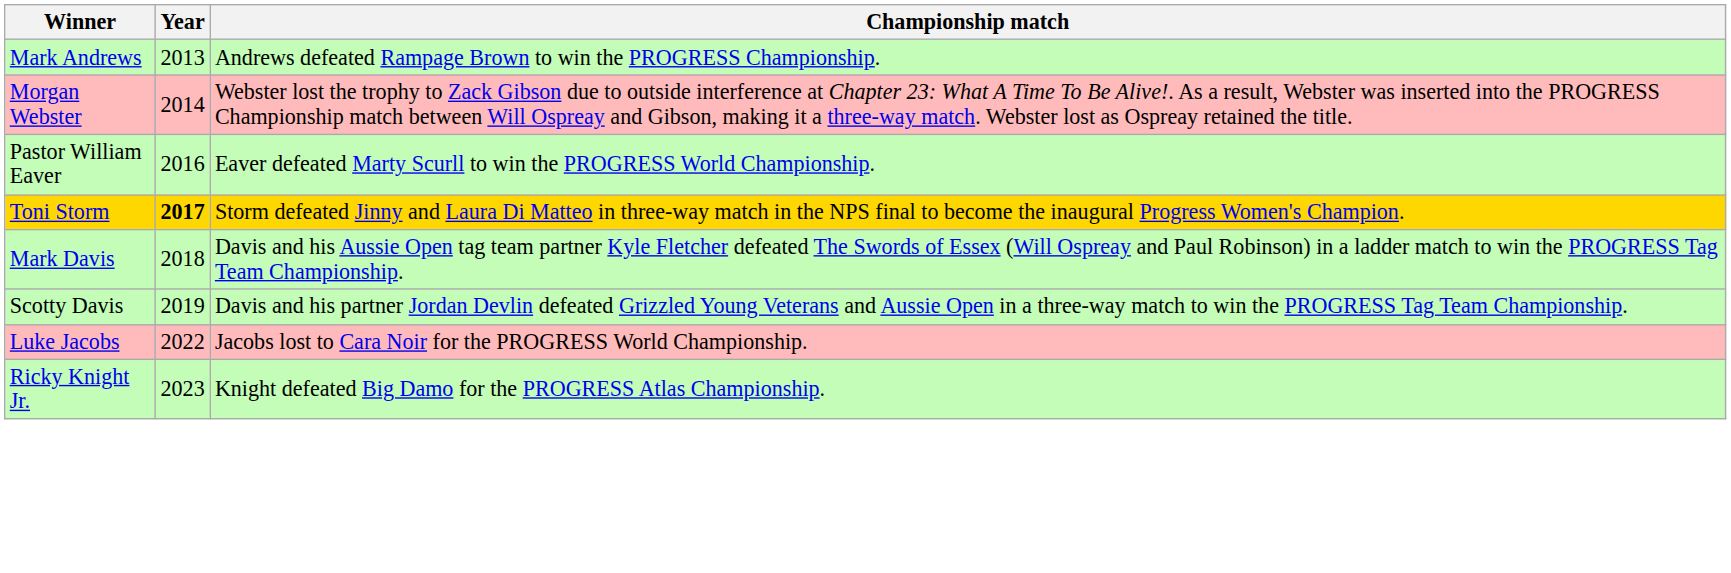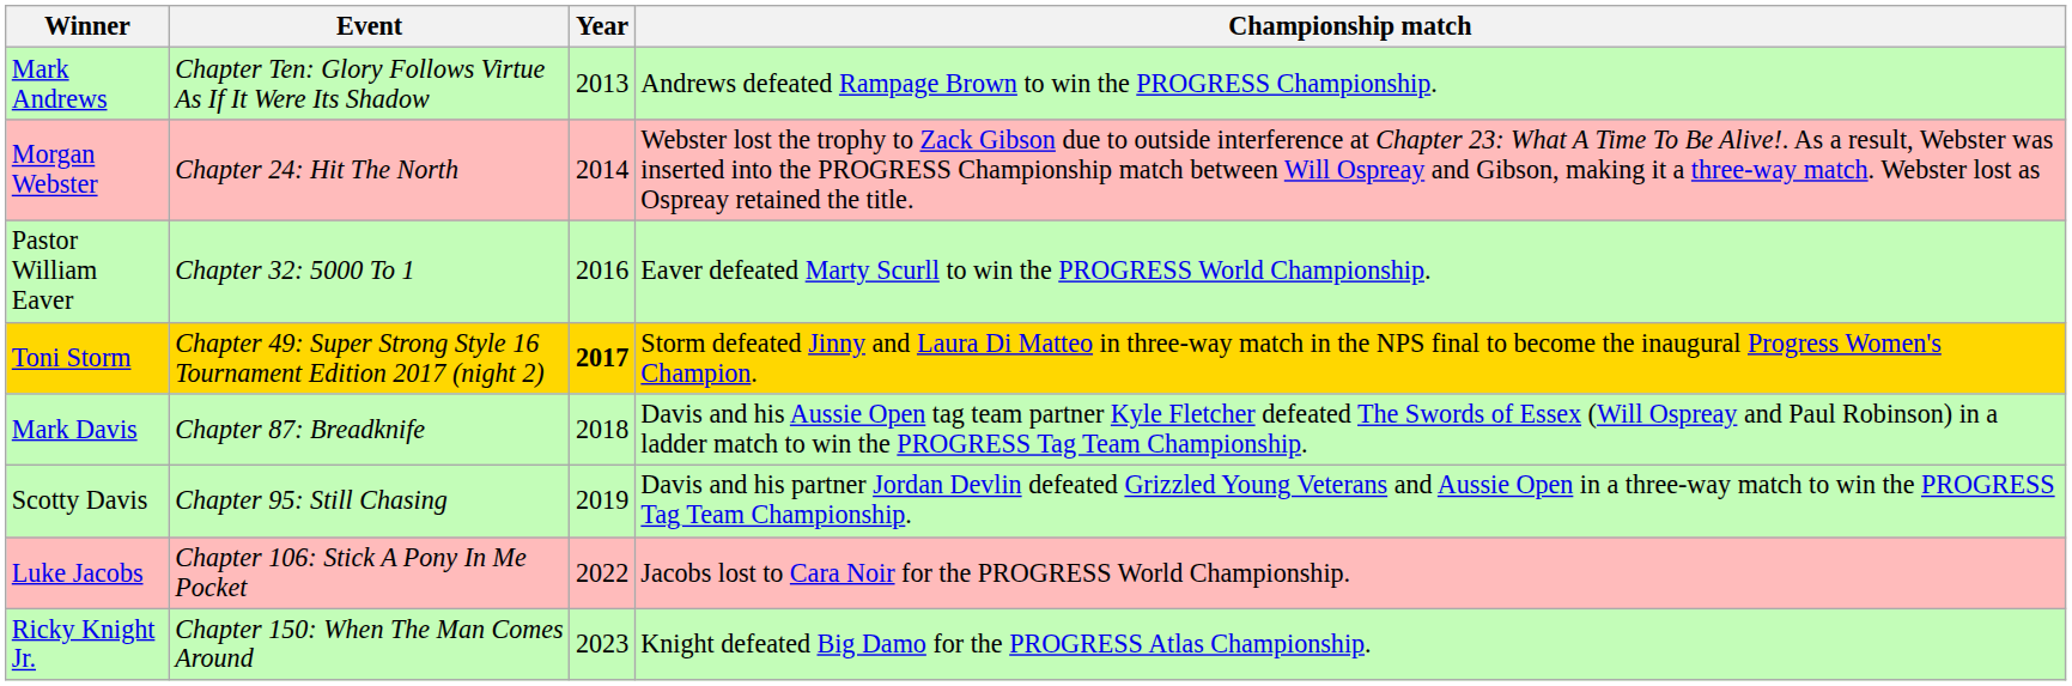+ column: Event | Chapter Ten: Glory Follows Virtue As If It Were Its Shadow | Chapter 24: Hit The North | Chapter 32: 5000 To 1 | Chapter 49: Super Strong Style 16 Tournament Edition 2017 (night 2) | Chapter 87: Breadknife | Chapter 95: Still Chasing | Chapter 106: Stick A Pony In Me Pocket | Chapter 150: When The Man Comes Around
